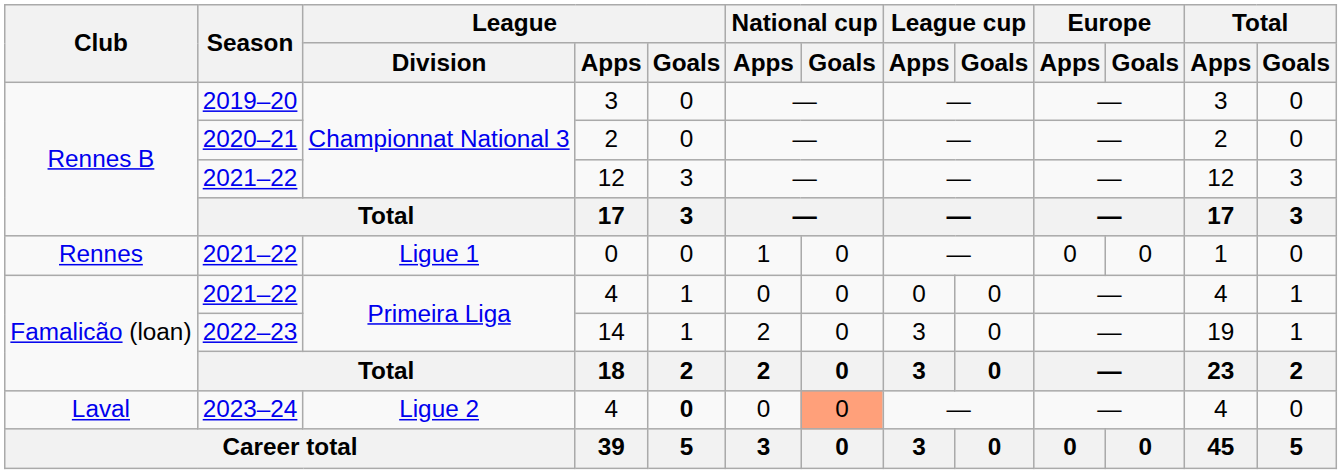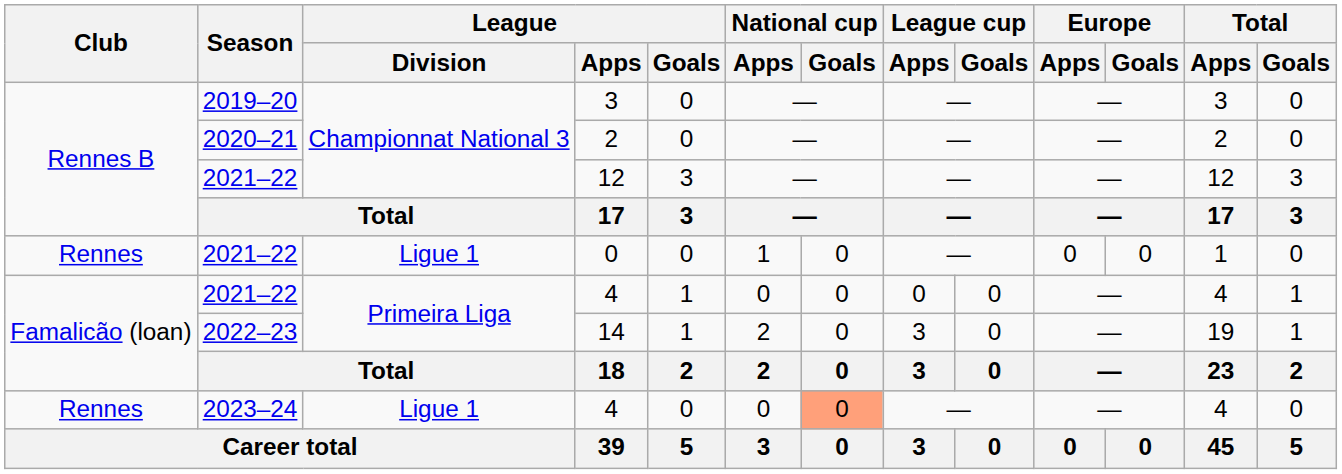2023–24 / 4 | Club: Laval -> Rennes
2023–24 / 4 | League / Division: Ligue 2 -> Ligue 1
2023–24 / 4 | League / Goals: bold -> normal
